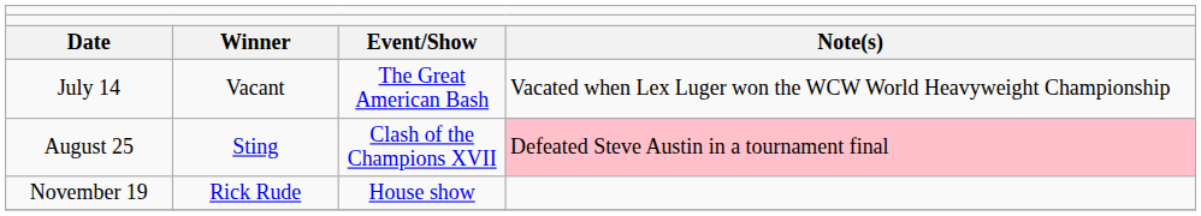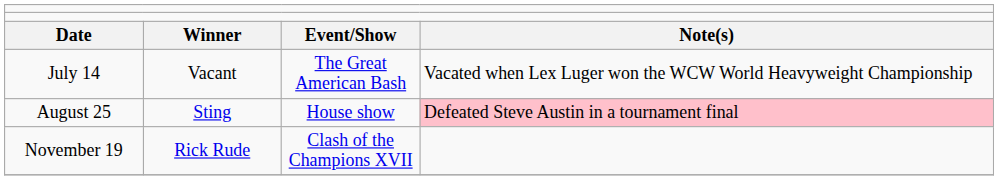August 25 | column 3: Clash of the Champions XVII -> House show
November 19 | column 3: House show -> Clash of the Champions XVII
